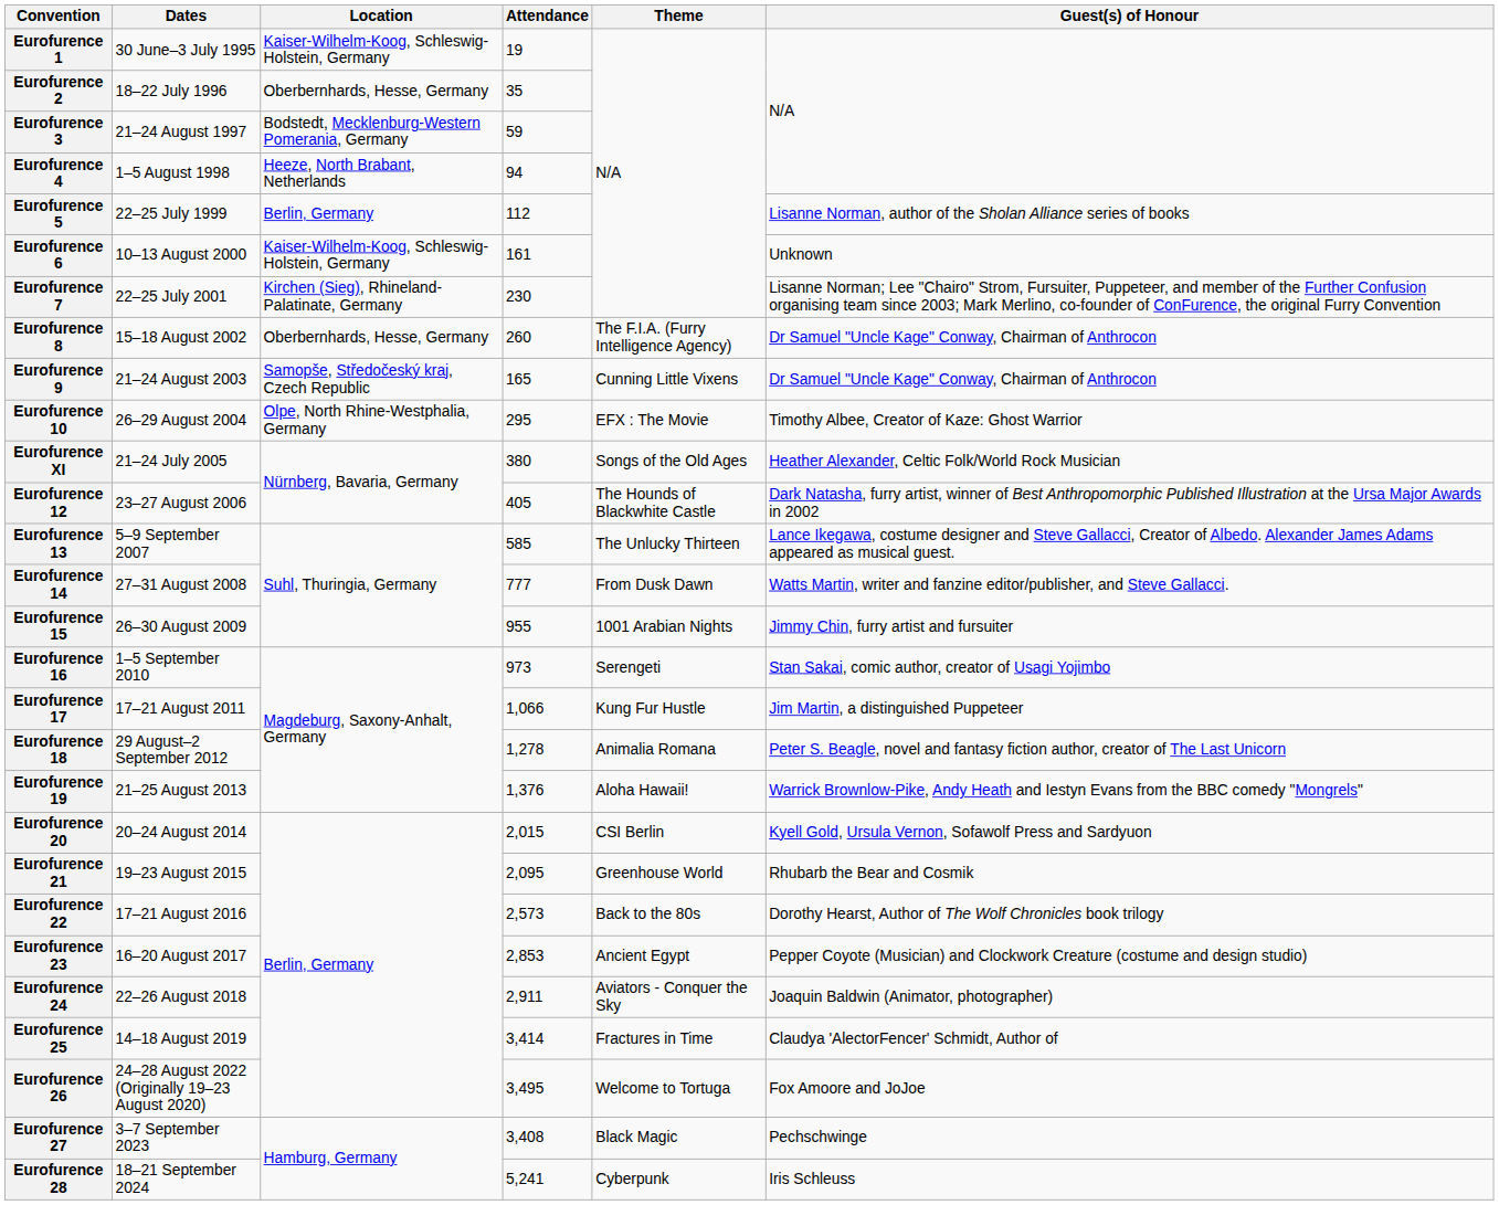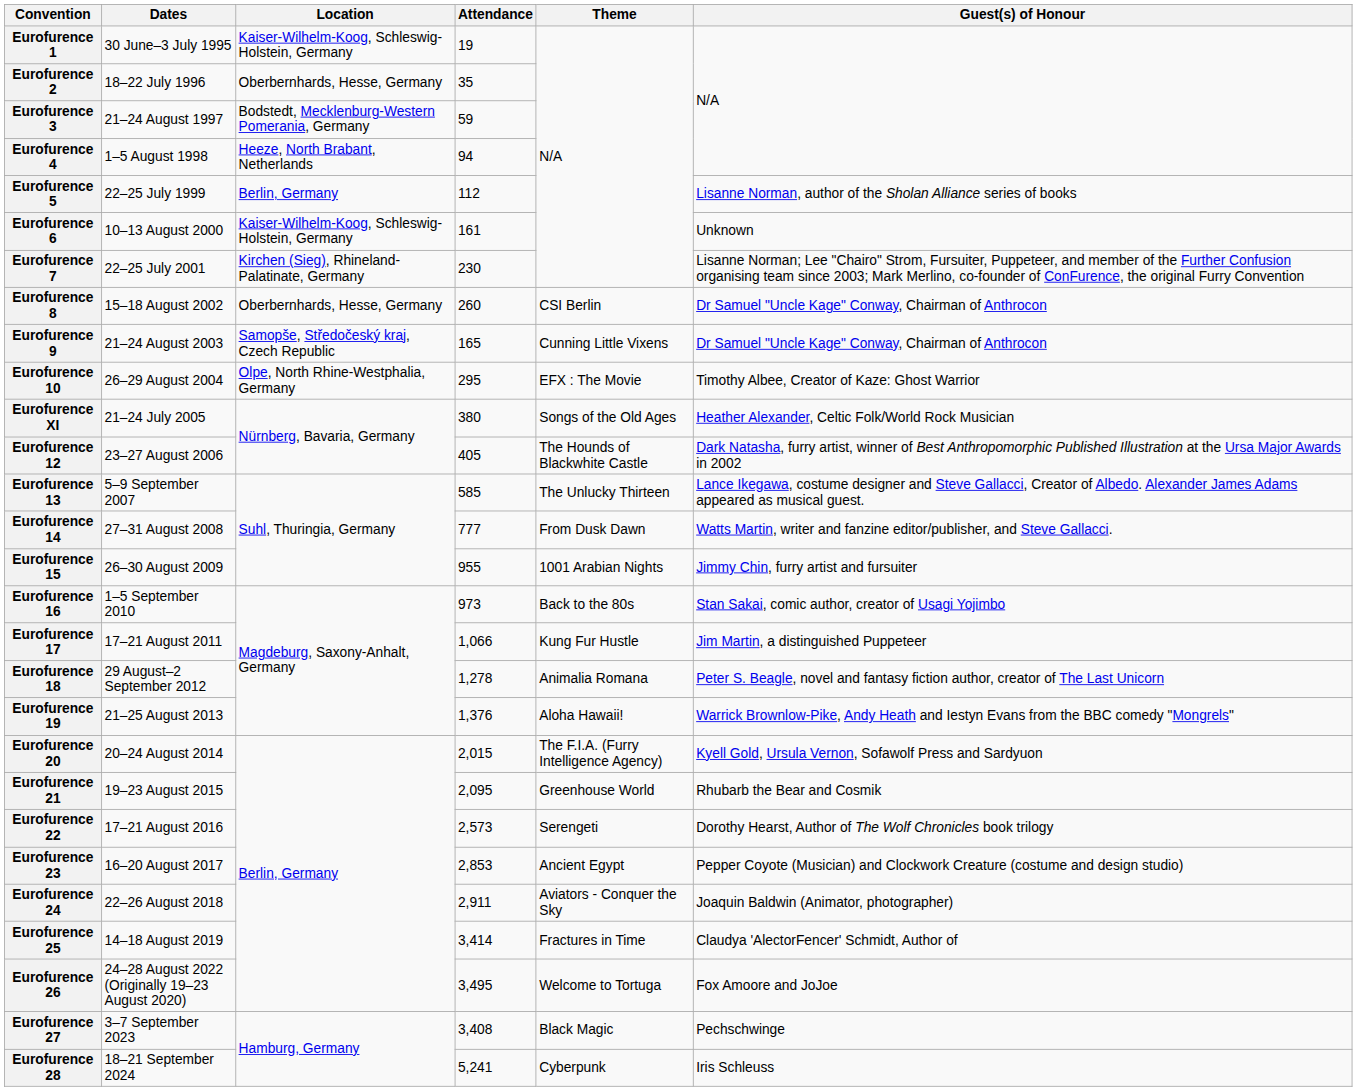Eurofurence 8 | Theme: The F.I.A. (Furry Intelligence Agency) -> CSI Berlin
Eurofurence 16 | Theme: Serengeti -> Back to the 80s
Eurofurence 20 | Theme: CSI Berlin -> The F.I.A. (Furry Intelligence Agency)
Eurofurence 22 | Theme: Back to the 80s -> Serengeti
